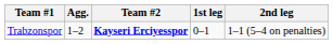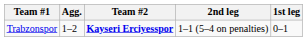columns swapped: 1st leg <-> 2nd leg
